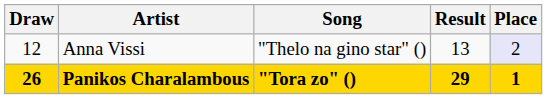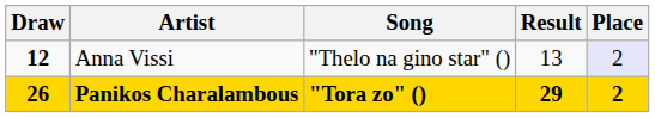Anna Vissi | Draw: normal -> bold
Panikos Charalambous | Place: 1 -> 2
